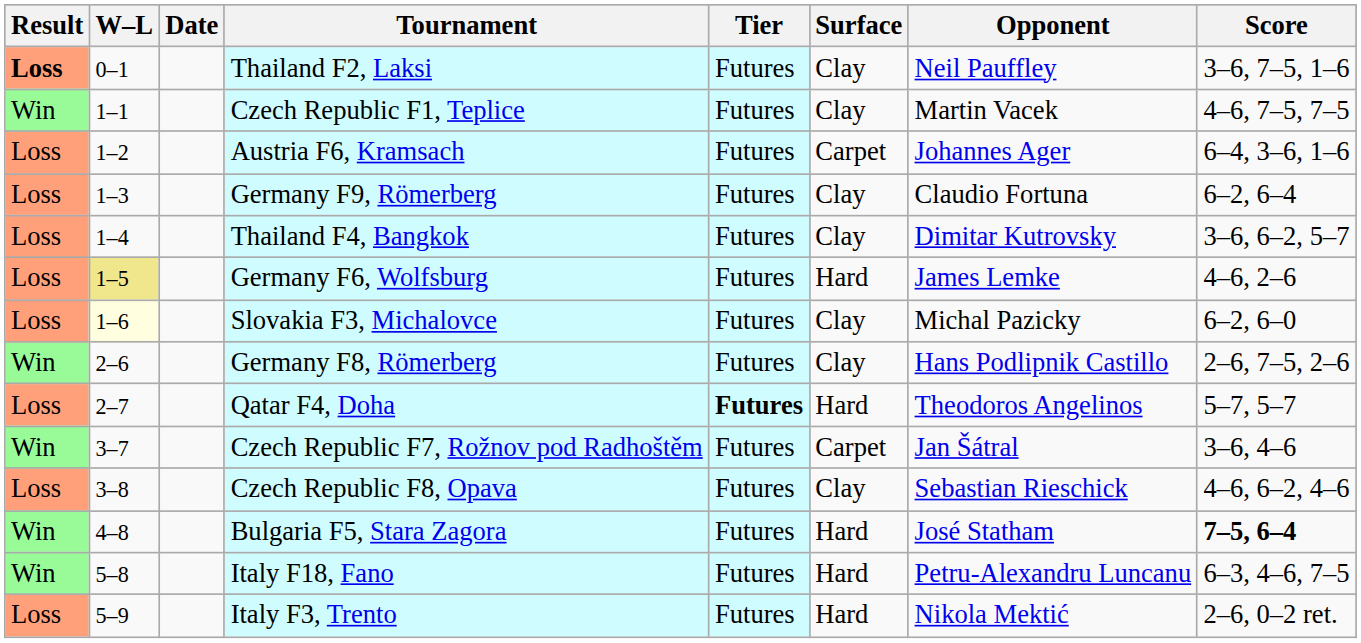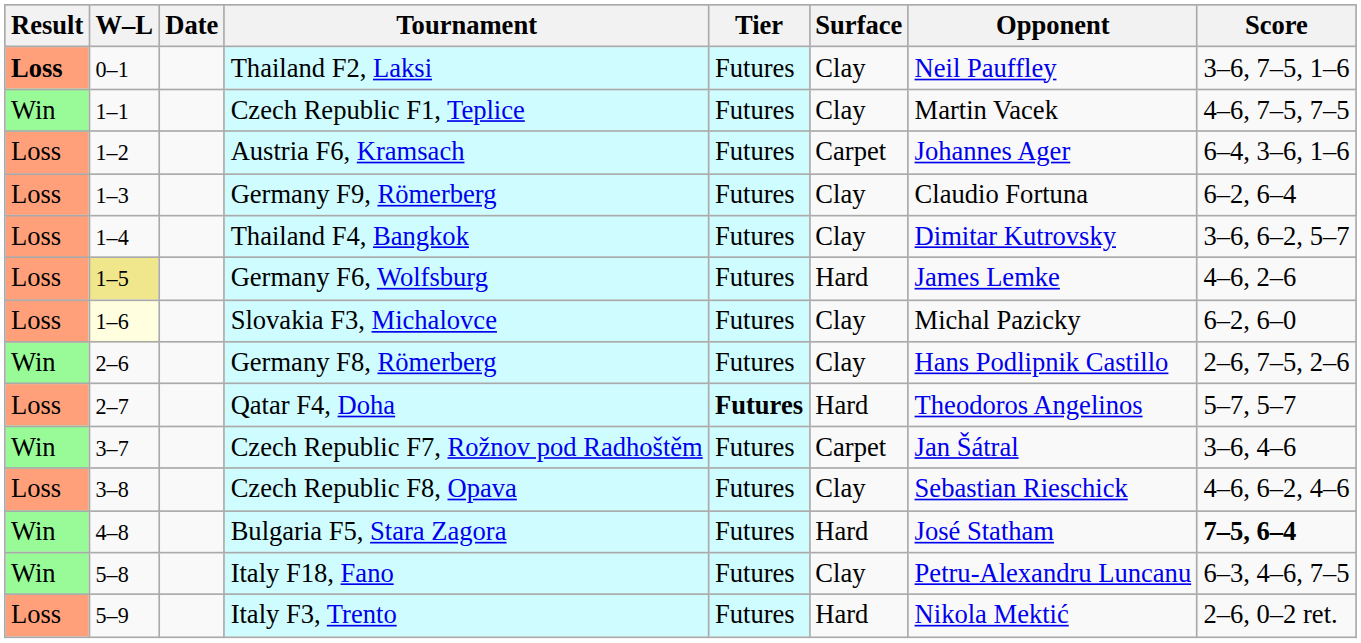Italy F18, Fano | Surface: Hard -> Clay
